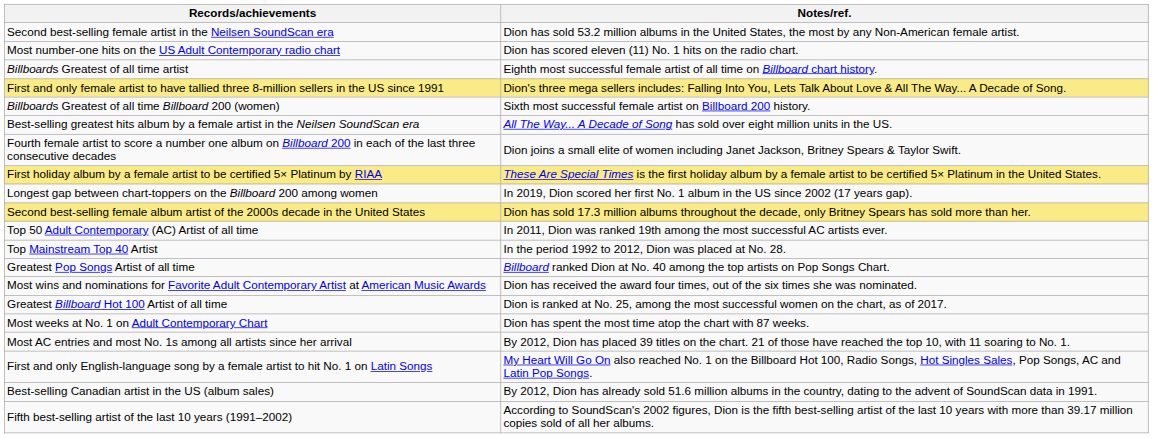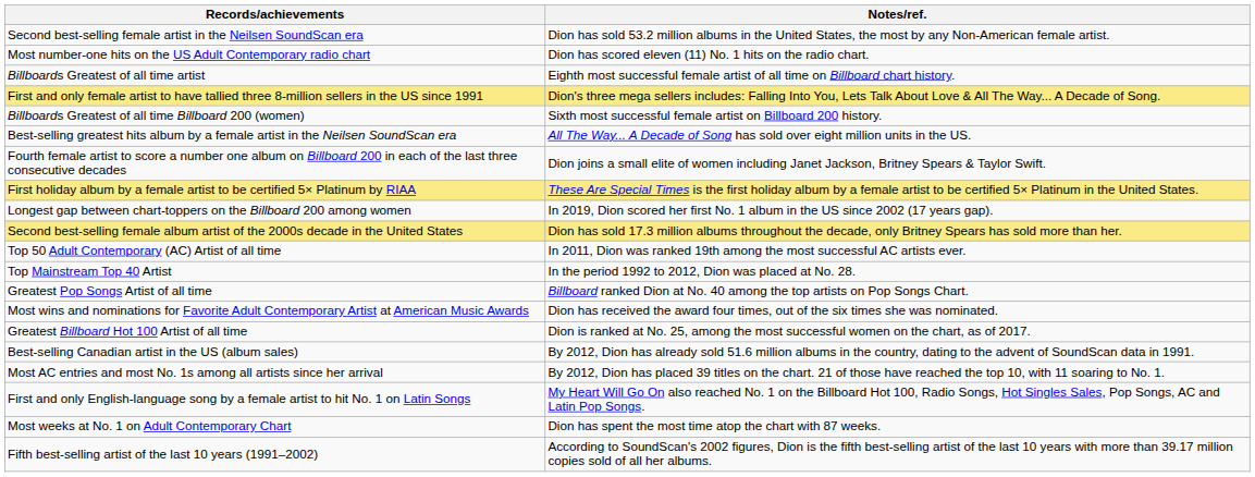rows swapped: Most weeks at No. 1 on Adult Contemporary Chart <-> Best-selling Canadian artist in the US (album sales)
